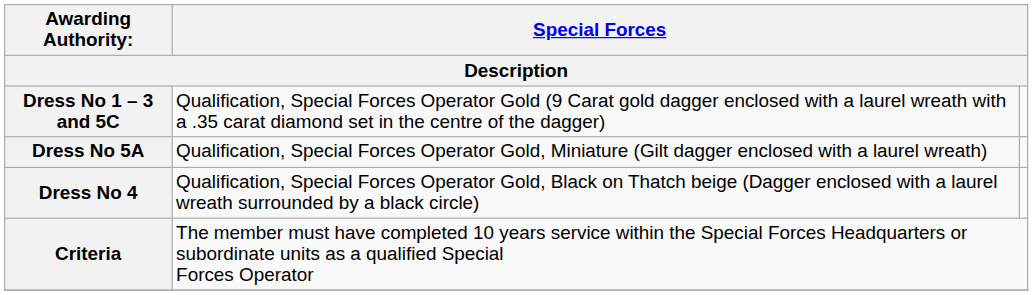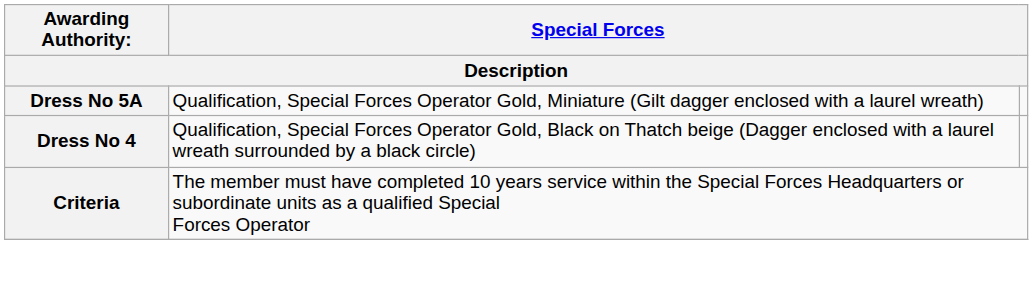- row: Dress No 1 – 3 and 5C | Qualification, Special Forces Operator Gold (9 Carat gold dagger enclosed with a laurel wreath with a .35 carat diamond set in the centre of the dagger)
